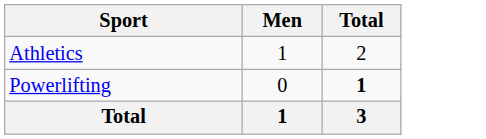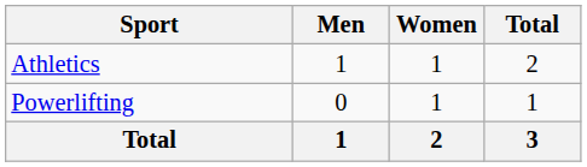+ column: Women | 1 | 1 | 2
Powerlifting | Total: bold -> normal
